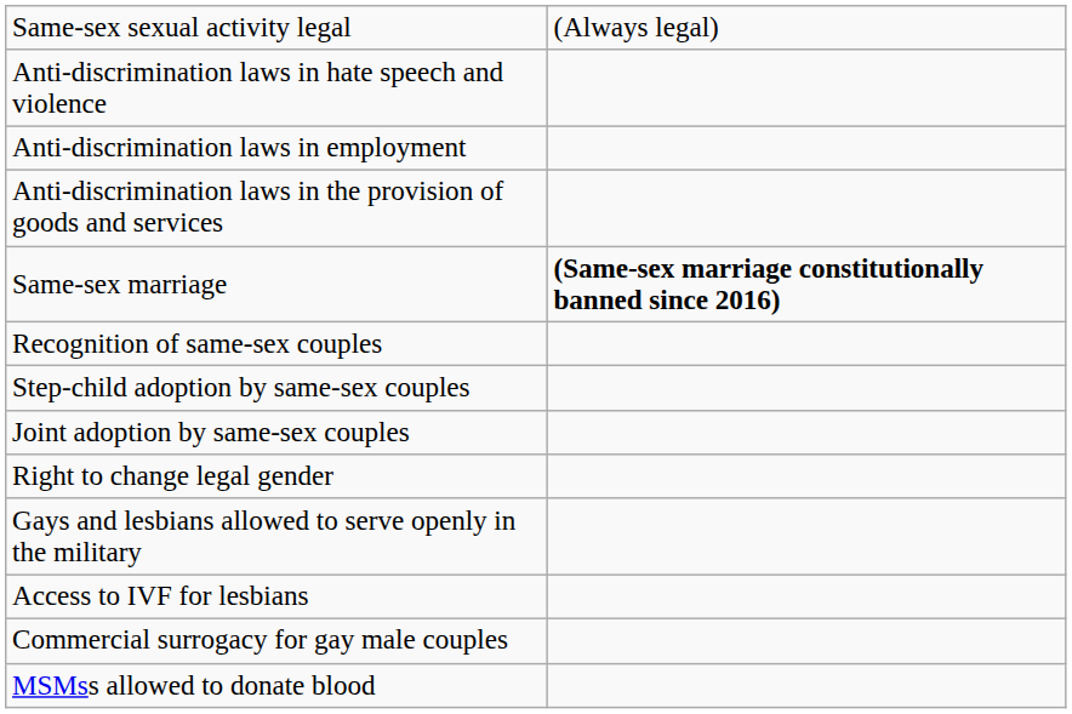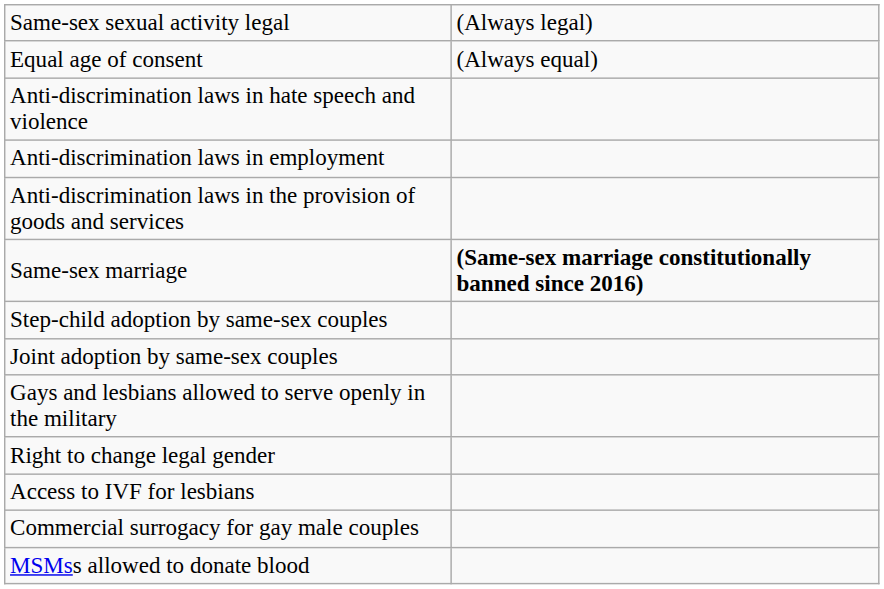+ row: Equal age of consent | (Always equal)
- row: Recognition of same-sex couples
rows swapped: Gays and lesbians allowed to serve openly in the military <-> Right to change legal gender
